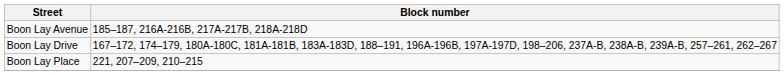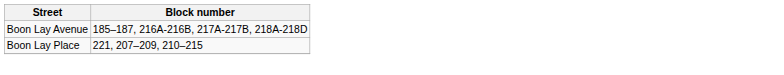- row: Boon Lay Drive | 167–172, 174–179, 180A-180C, 181A-181B, 183A-183D, 188–191, 196A-196B, 197A-197D, 198–206, 237A-B, 238A-B, 239A-B, 257–261, 262–267
